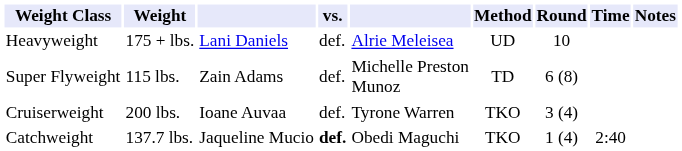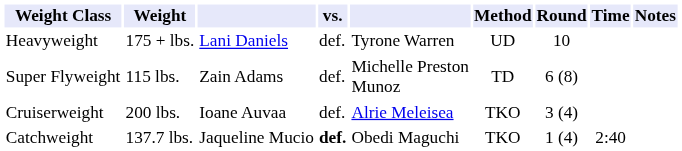Heavyweight | column 5: Alrie Meleisea -> Tyrone Warren
Cruiserweight | column 5: Tyrone Warren -> Alrie Meleisea
